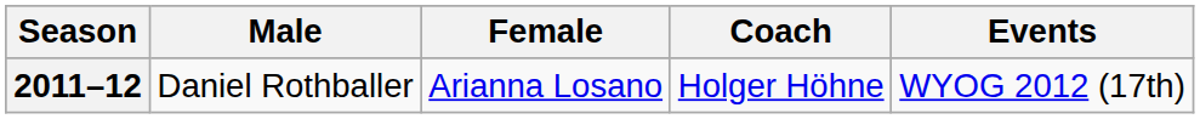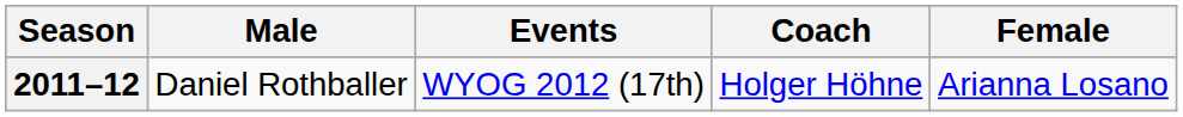columns swapped: Female <-> Events
